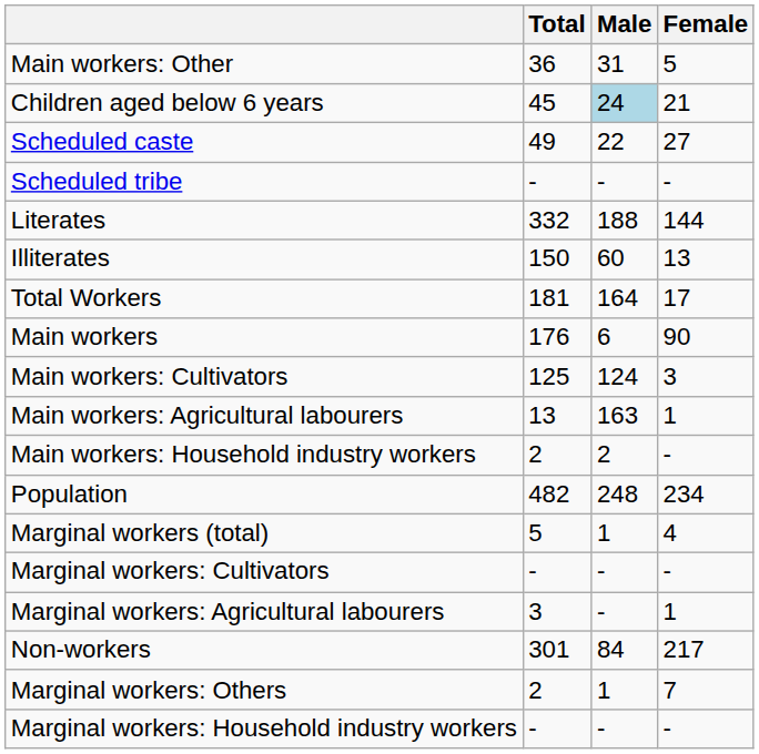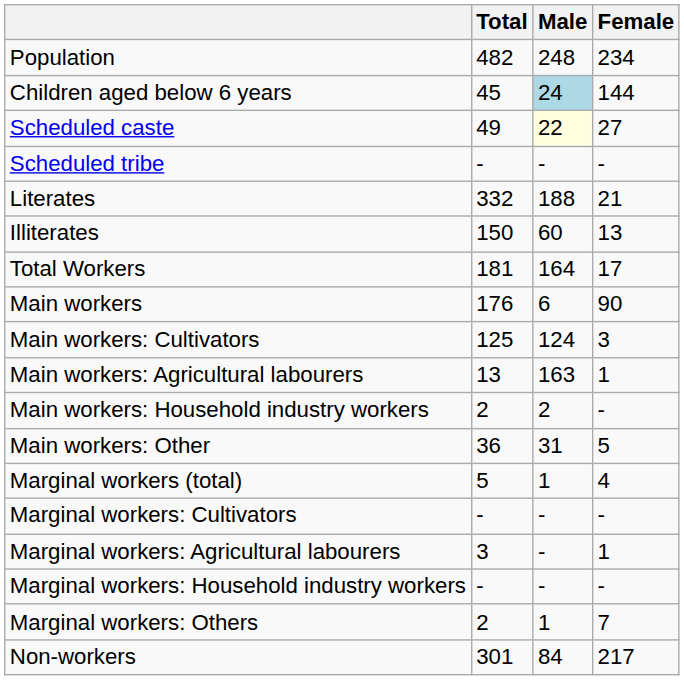rows swapped: Population <-> Main workers: Other
Children aged below 6 years | Female: 21 -> 144
Scheduled caste | Male: no background -> lightyellow background
Literates | Female: 144 -> 21
rows swapped: Marginal workers: Household industry workers <-> Non-workers
